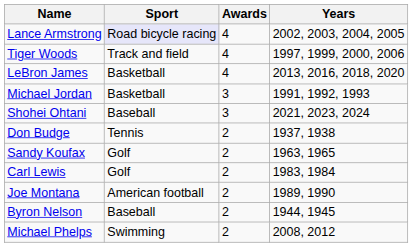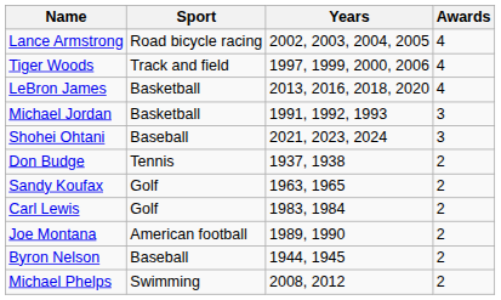columns swapped: Awards <-> Years
Lance Armstrong | Sport: lavender background -> no background
